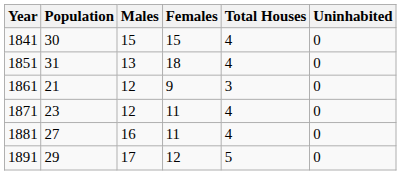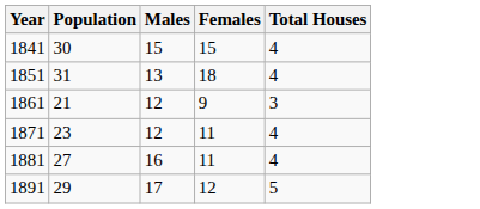- column: Uninhabited | 0 | 0 | 0 | 0 | 0 | 0
